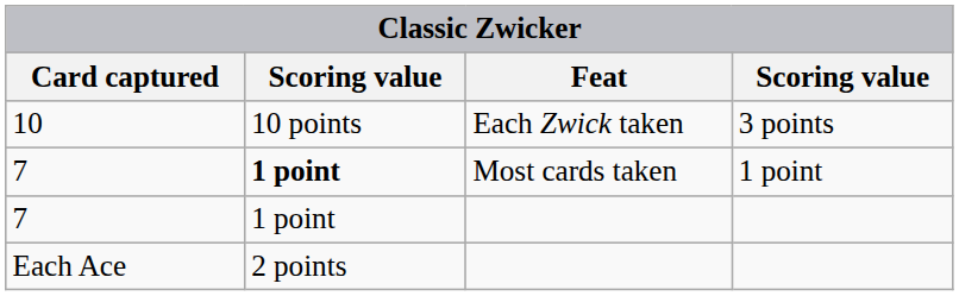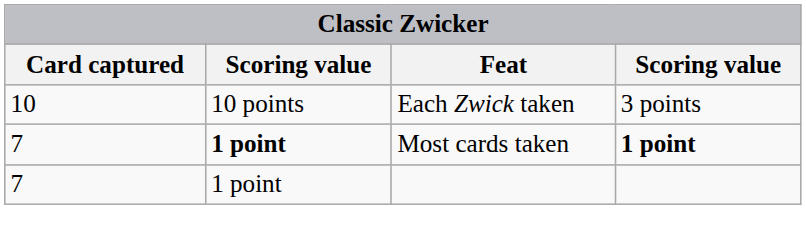7 / Most cards taken | column 4: normal -> bold
- row: Each Ace | 2 points
